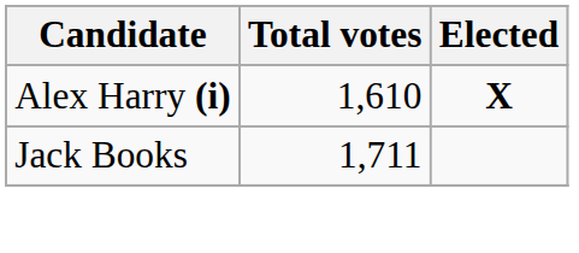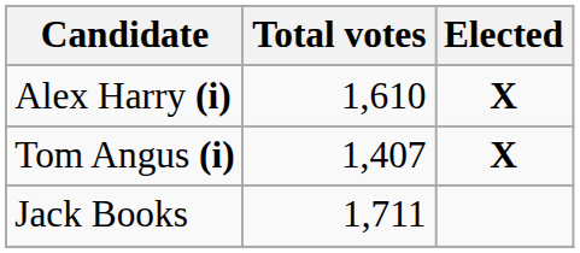+ row: Tom Angus (i) | 1,407 | X
